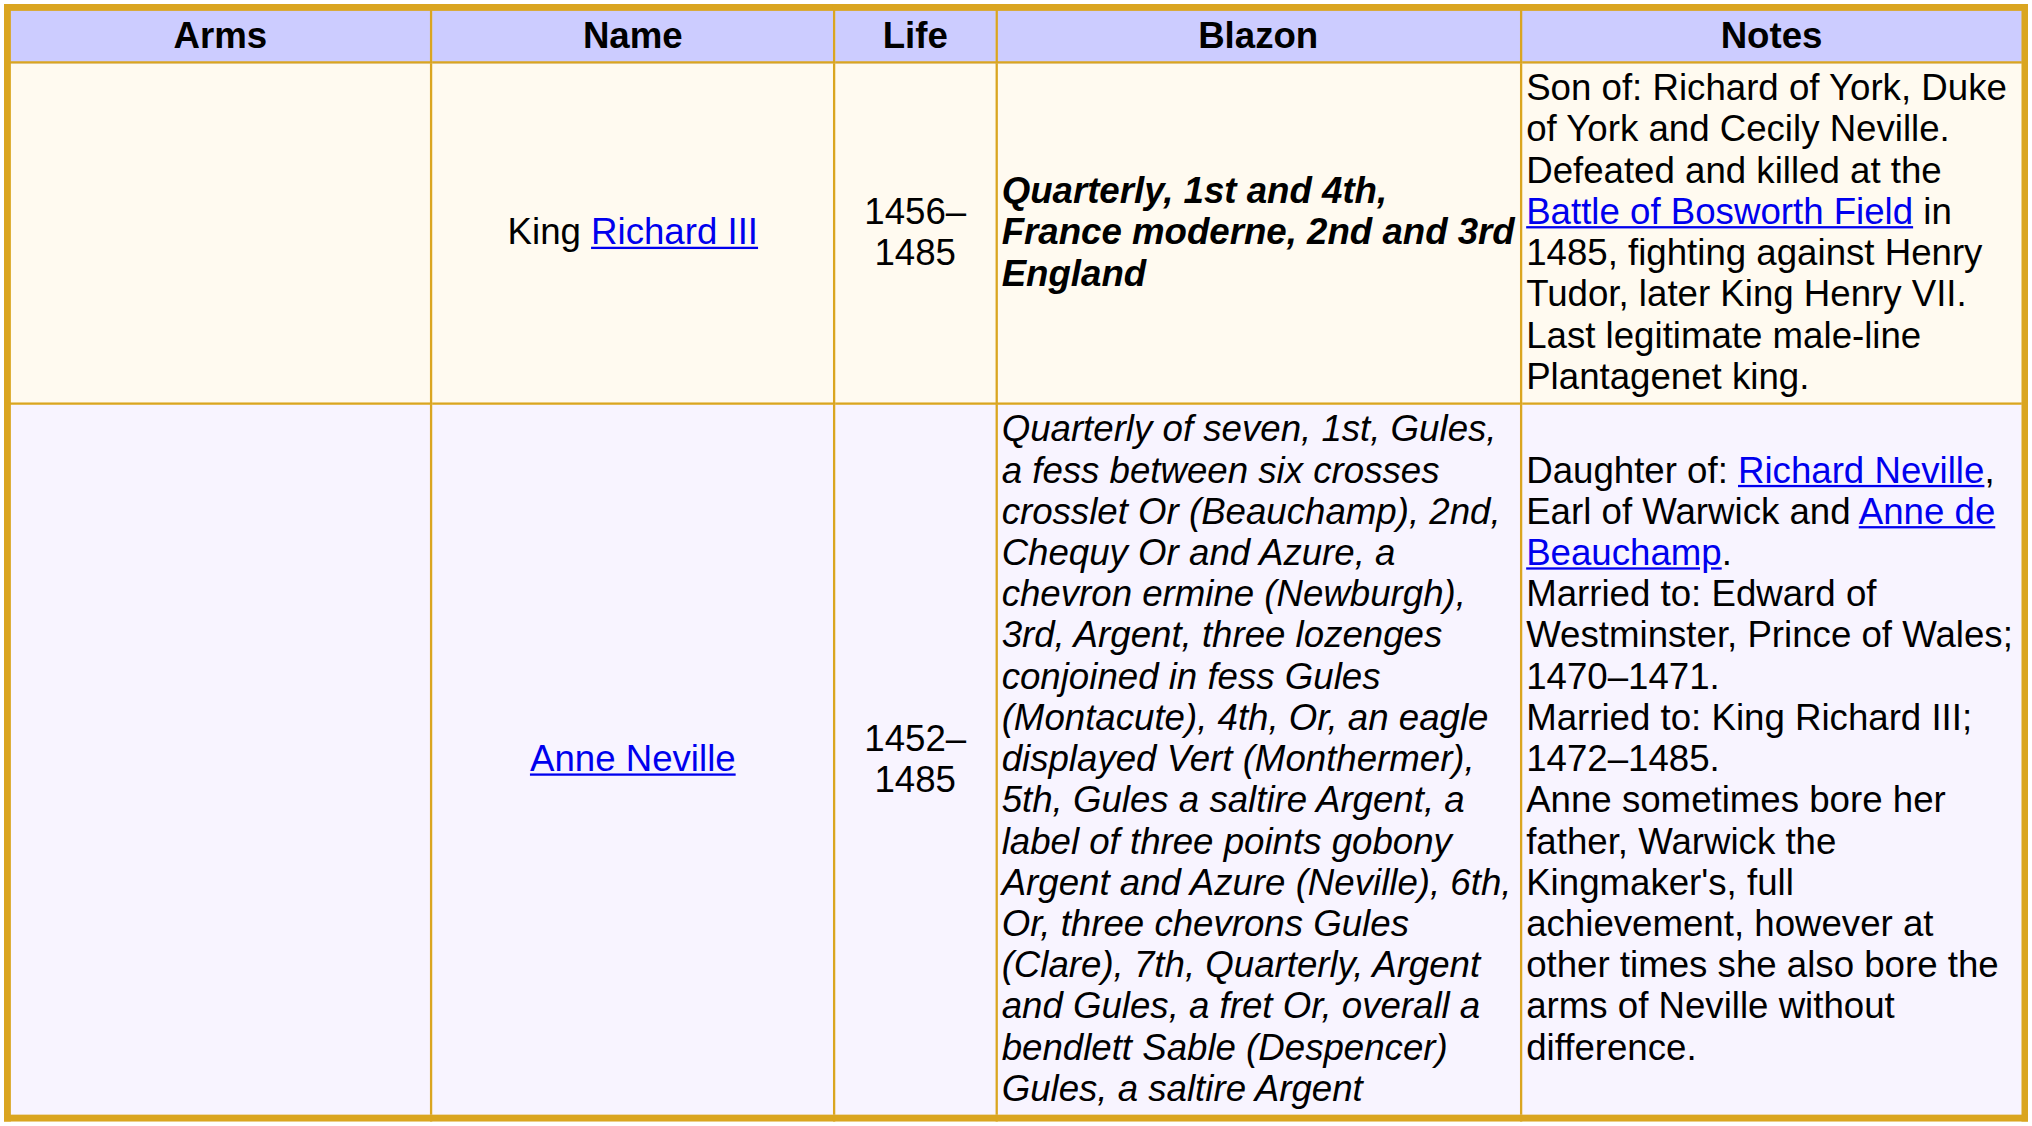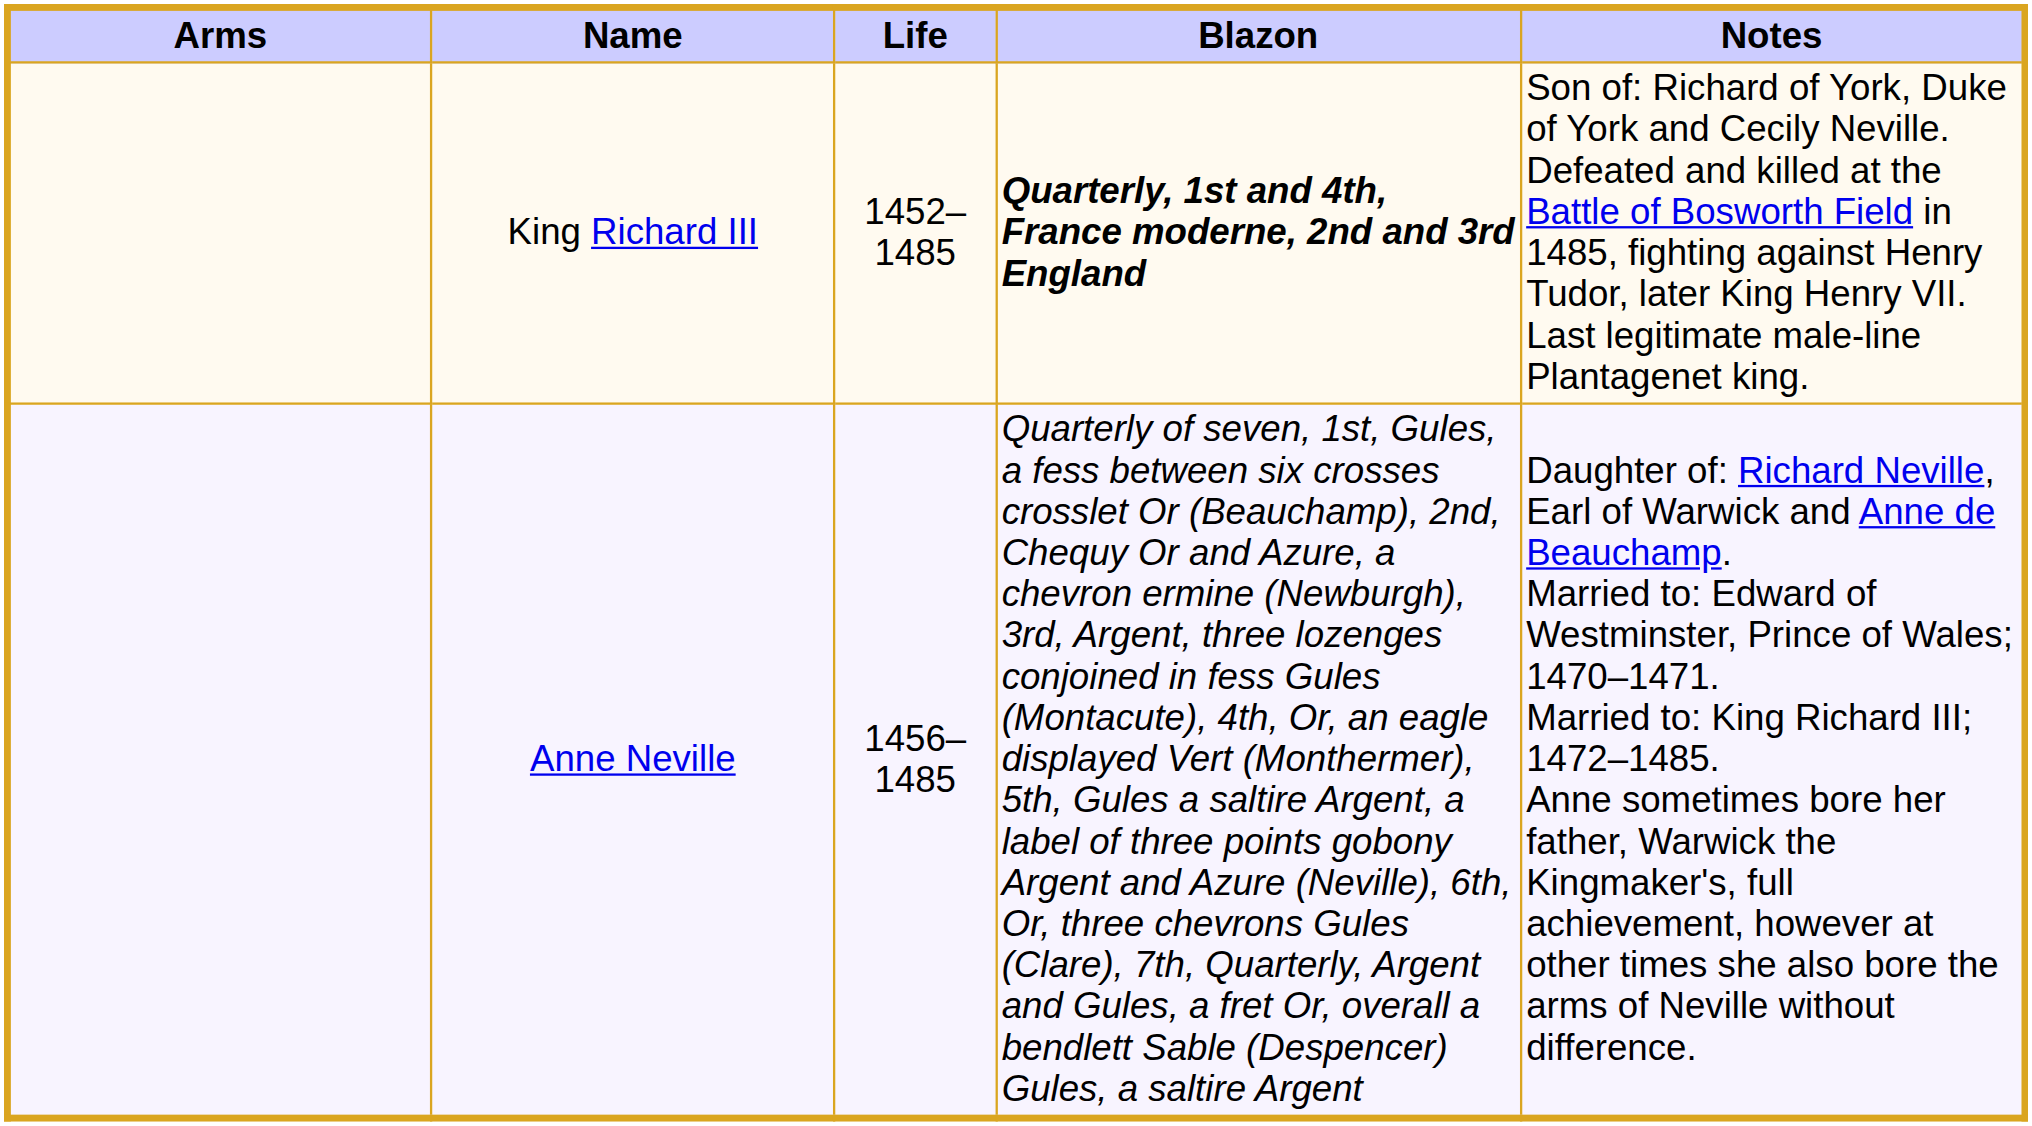King Richard III | Life: 1456–1485 -> 1452–1485
Anne Neville | Life: 1452–1485 -> 1456–1485
